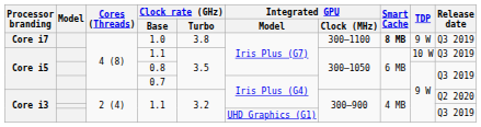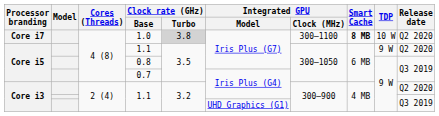1.0 | Clock rate (GHz) / Turbo: no background -> lightgrey background
1.0 | TDP: 9 W -> 10 W
1.0 | Release date: Q3 2019 -> Q2 2020
Core i5 / 1.1 | TDP: 10 W -> 9 W
Core i5 / 1.1 | Release date: Q3 2019 -> Q2 2020
